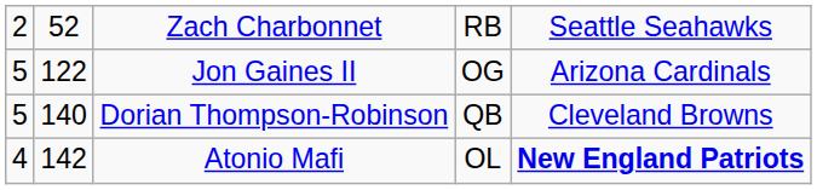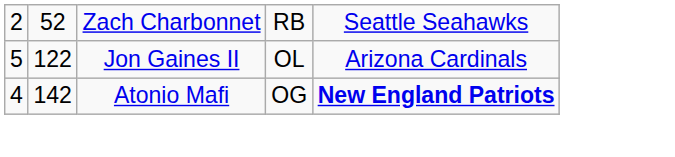Jon Gaines II | column 4: OG -> OL
- row: 5 | 140 | Dorian Thompson-Robinson | QB | Cleveland Browns
Atonio Mafi | column 4: OL -> OG
